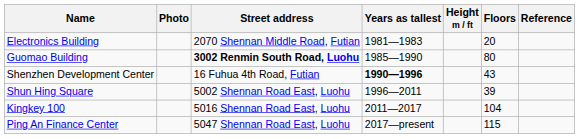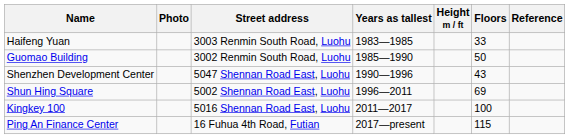- row: Electronics Building | 2070 Shennan Middle Road, Futian | 1981—1983 | 20
+ row: Haifeng Yuan | 3003 Renmin South Road, Luohu | 1983—1985 | 33
Guomao Building | Street address: bold -> normal
Guomao Building | Floors: 80 -> 50
Shenzhen Development Center | Street address: 16 Fuhua 4th Road, Futian -> 5047 Shennan Road East, Luohu
Shenzhen Development Center | Years as tallest: bold -> normal
Shun Hing Square | Floors: 39 -> 69
Kingkey 100 | Floors: 104 -> 100
Ping An Finance Center | Street address: 5047 Shennan Road East, Luohu -> 16 Fuhua 4th Road, Futian
